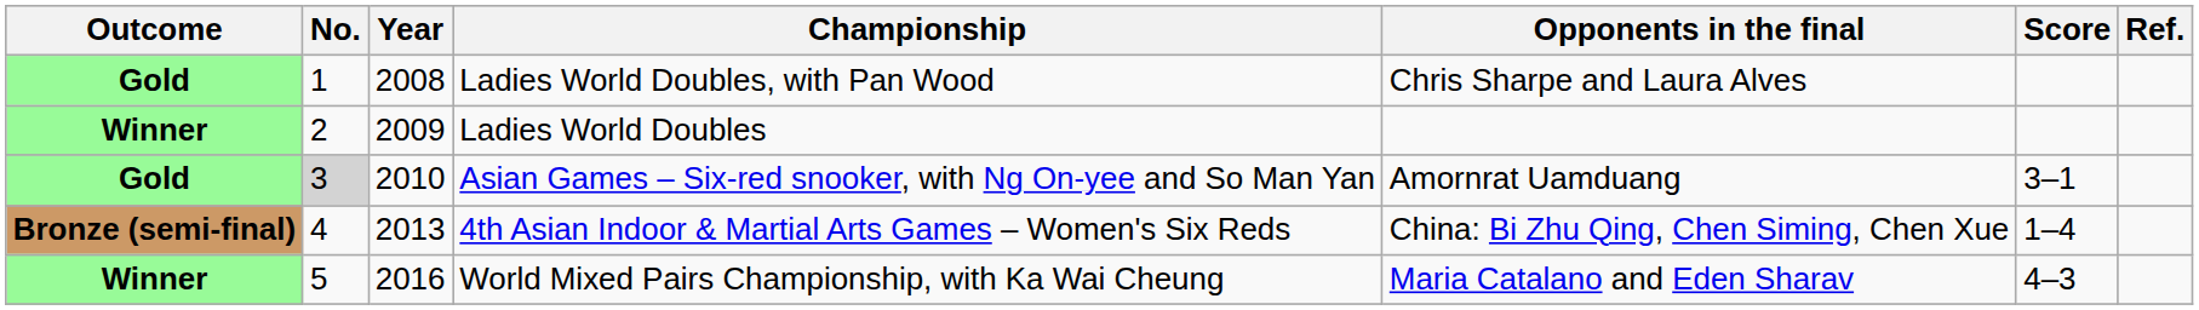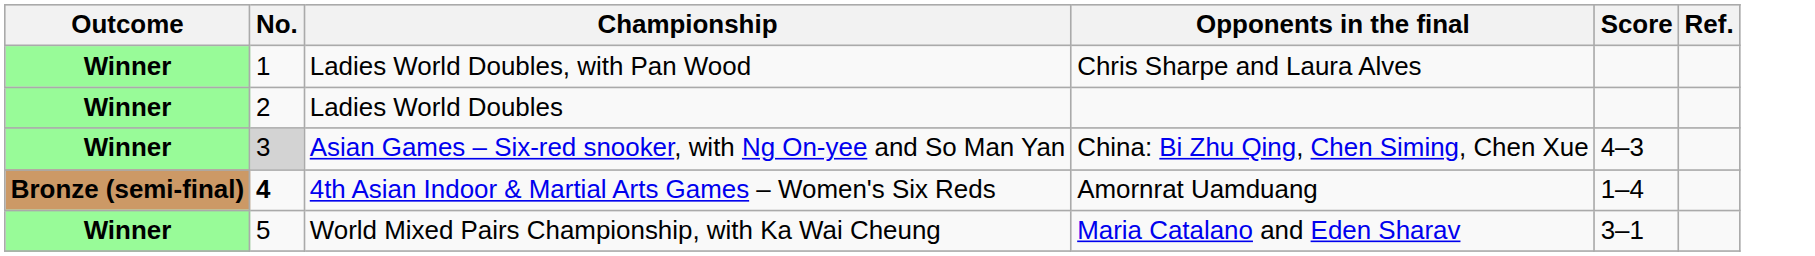- column: Year | 2008 | 2009 | 2010 | 2013 | 2016
Ladies World Doubles, with Pan Wood | Outcome: Gold -> Winner
Asian Games – Six-red snooker, with Ng On-yee and So Man Yan | Outcome: Gold -> Winner
Asian Games – Six-red snooker, with Ng On-yee and So Man Yan | Opponents in the final: Amornrat Uamduang -> China: Bi Zhu Qing, Chen Siming, Chen Xue
Asian Games – Six-red snooker, with Ng On-yee and So Man Yan | Score: 3–1 -> 4–3
4th Asian Indoor & Martial Arts Games – Women's Six Reds | No.: normal -> bold
4th Asian Indoor & Martial Arts Games – Women's Six Reds | Opponents in the final: China: Bi Zhu Qing, Chen Siming, Chen Xue -> Amornrat Uamduang
World Mixed Pairs Championship, with Ka Wai Cheung | Score: 4–3 -> 3–1
